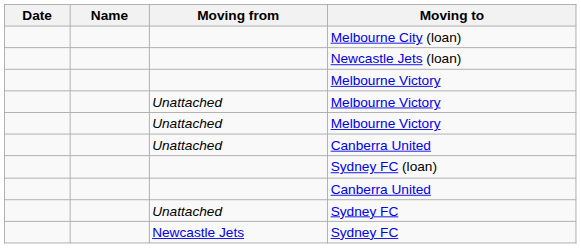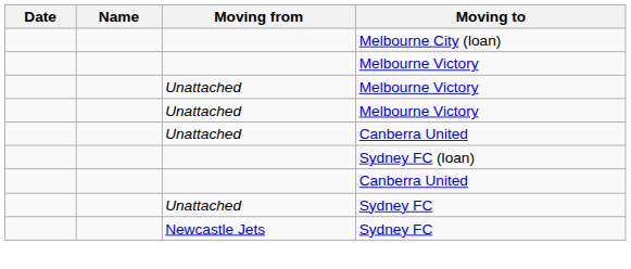- row: Newcastle Jets (loan)
